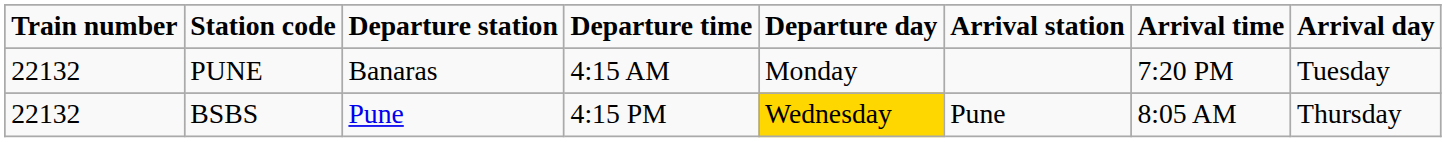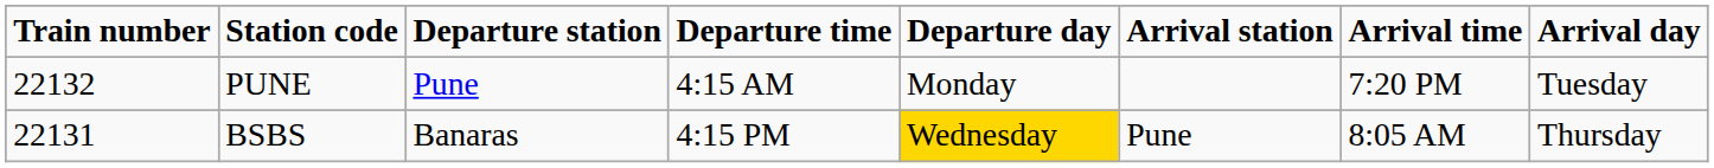PUNE | Departure station: Banaras -> Pune
BSBS | Train number: 22132 -> 22131
BSBS | Departure station: Pune -> Banaras
